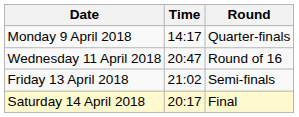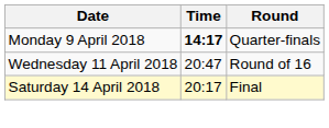Monday 9 April 2018 | Time: normal -> bold
- row: Friday 13 April 2018 | 21:02 | Semi-finals
